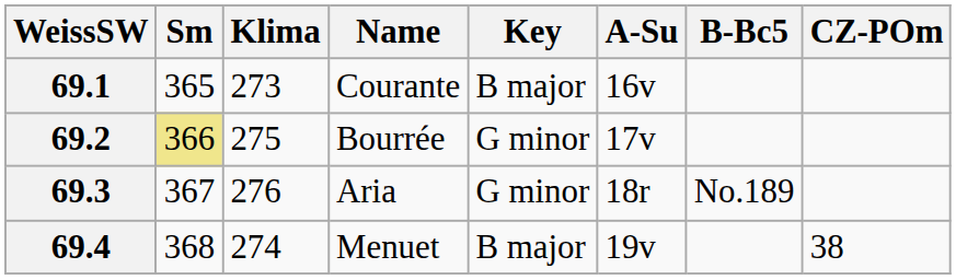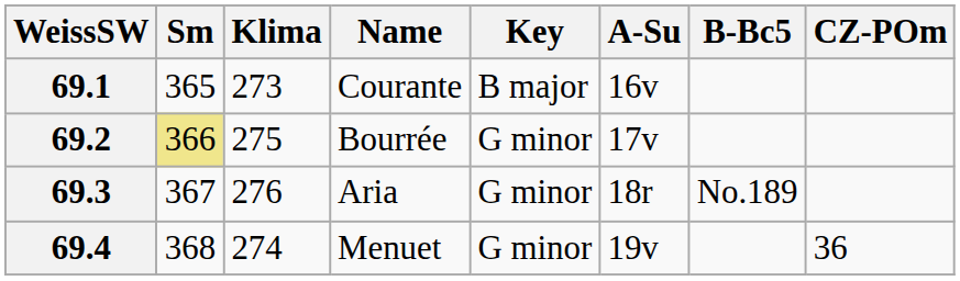69.4 | Key: B major -> G minor
69.4 | CZ-POm: 38 -> 36
